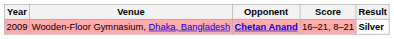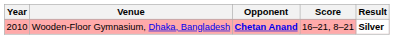Wooden-Floor Gymnasium, Dhaka, Bangladesh | Year: 2009 -> 2010
